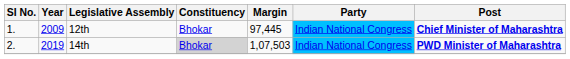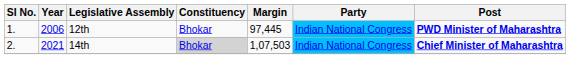12th | Year: 2009 -> 2006
12th | Post: Chief Minister of Maharashtra -> PWD Minister of Maharashtra
14th | Year: 2019 -> 2021
14th | Post: PWD Minister of Maharashtra -> Chief Minister of Maharashtra
